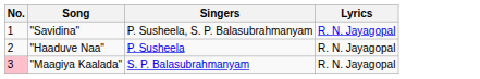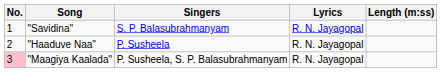+ column: Length (m:ss)
"Savidina" | Singers: P. Susheela, S. P. Balasubrahmanyam -> S. P. Balasubrahmanyam
"Maagiya Kaalada" | Singers: S. P. Balasubrahmanyam -> P. Susheela, S. P. Balasubrahmanyam
